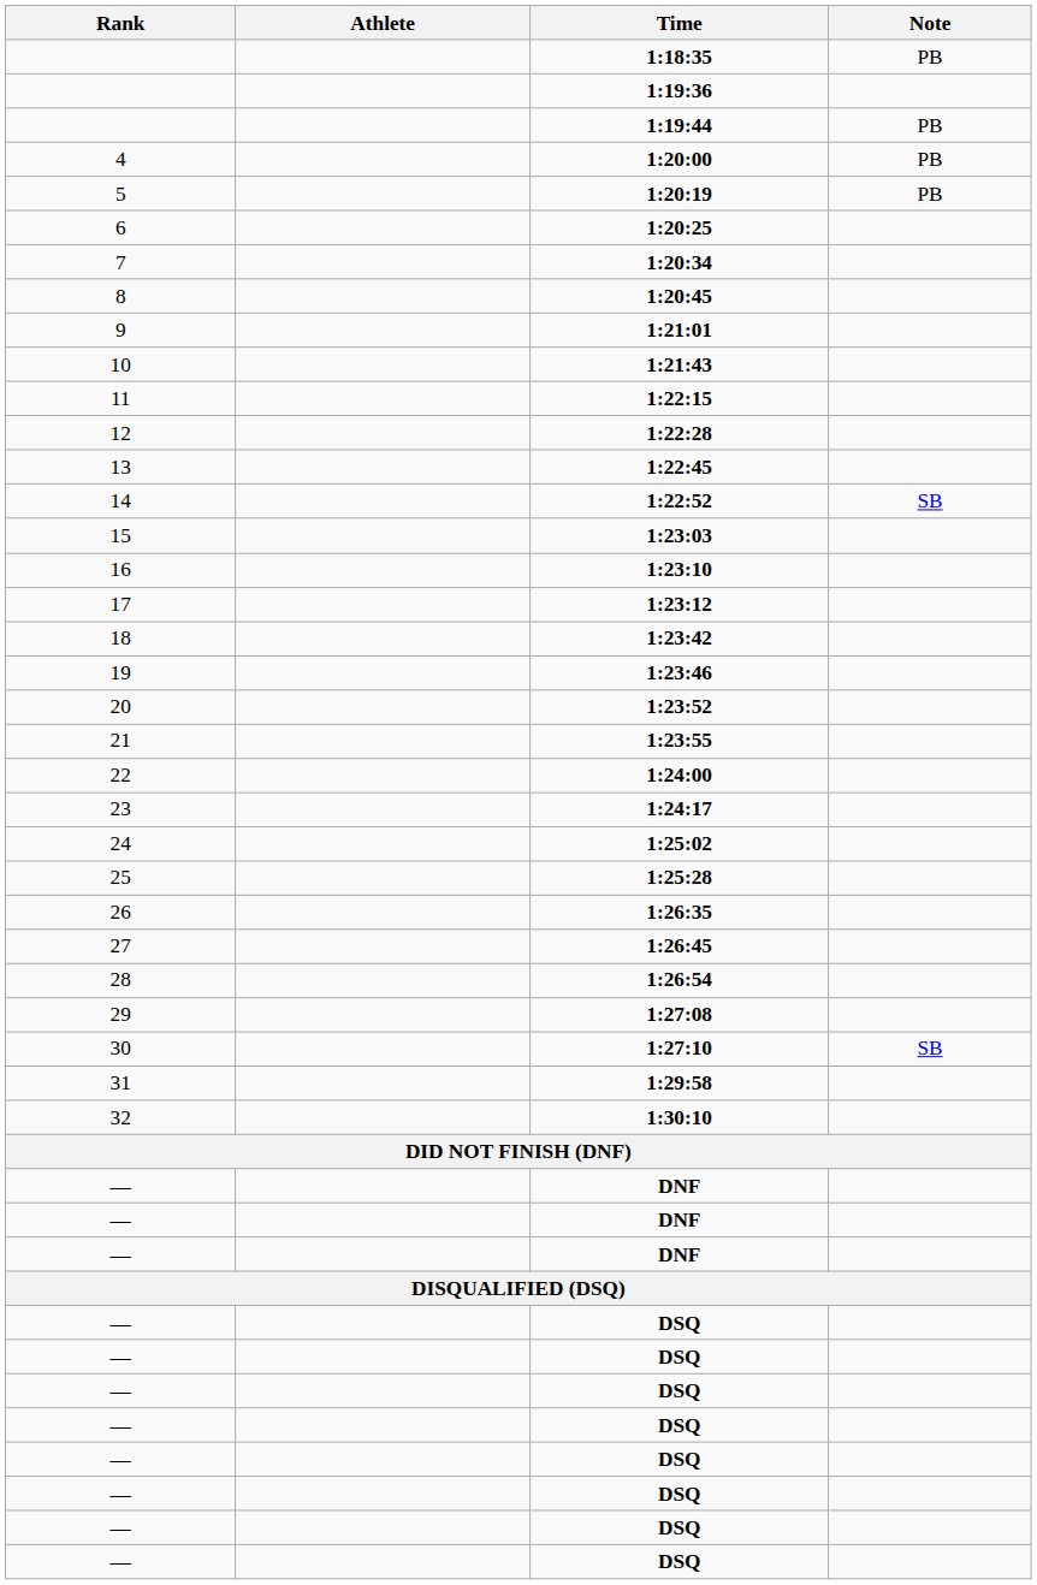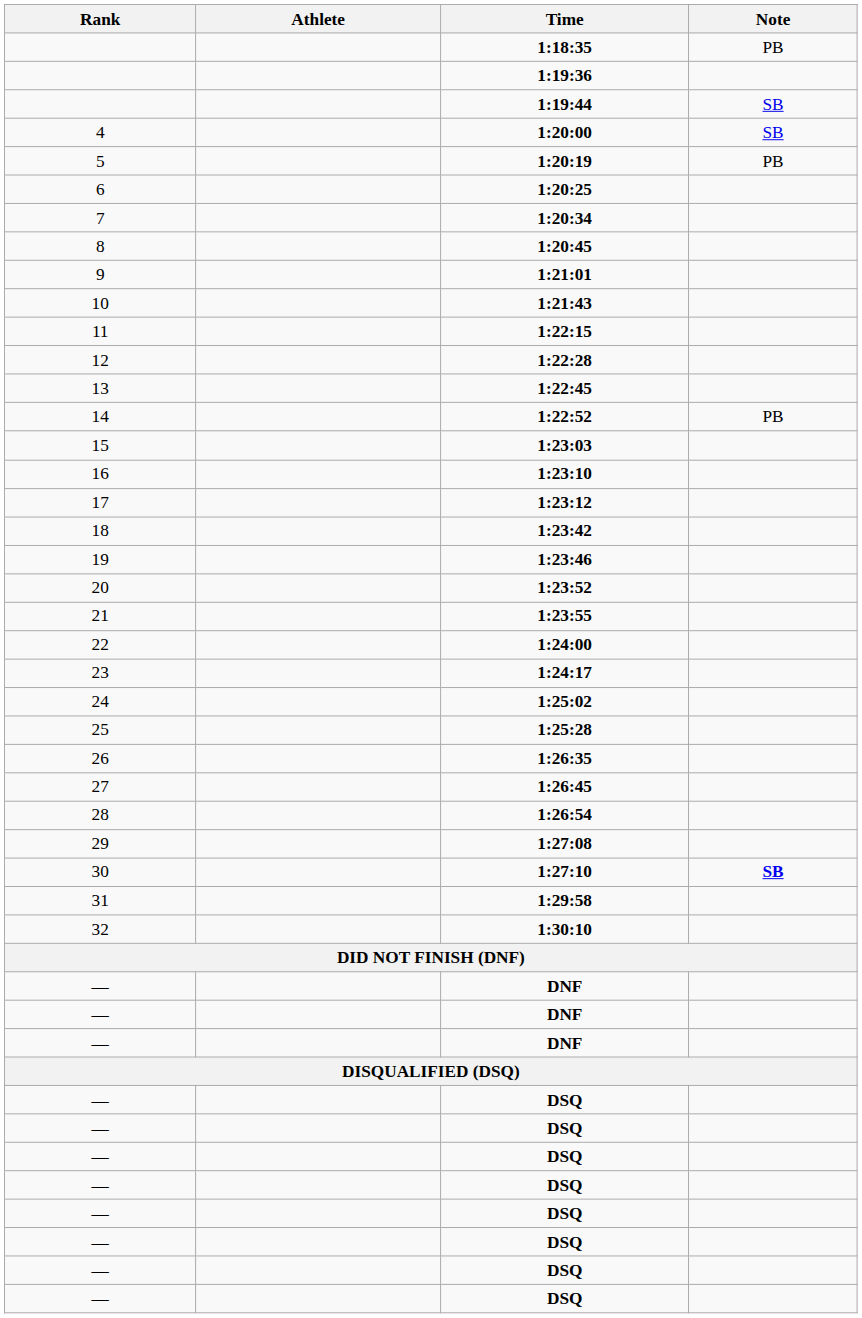1:19:44 | Note: PB -> SB
1:20:00 | Note: PB -> SB
1:22:52 | Note: SB -> PB
1:27:10 | Note: normal -> bold
